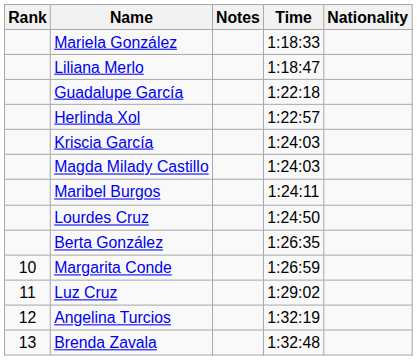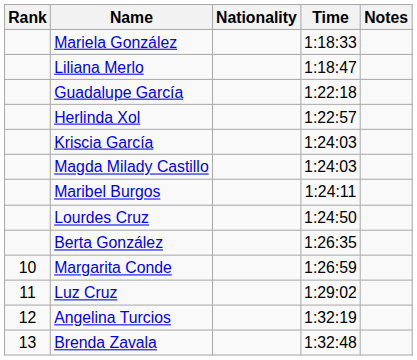columns swapped: Nationality <-> Notes
